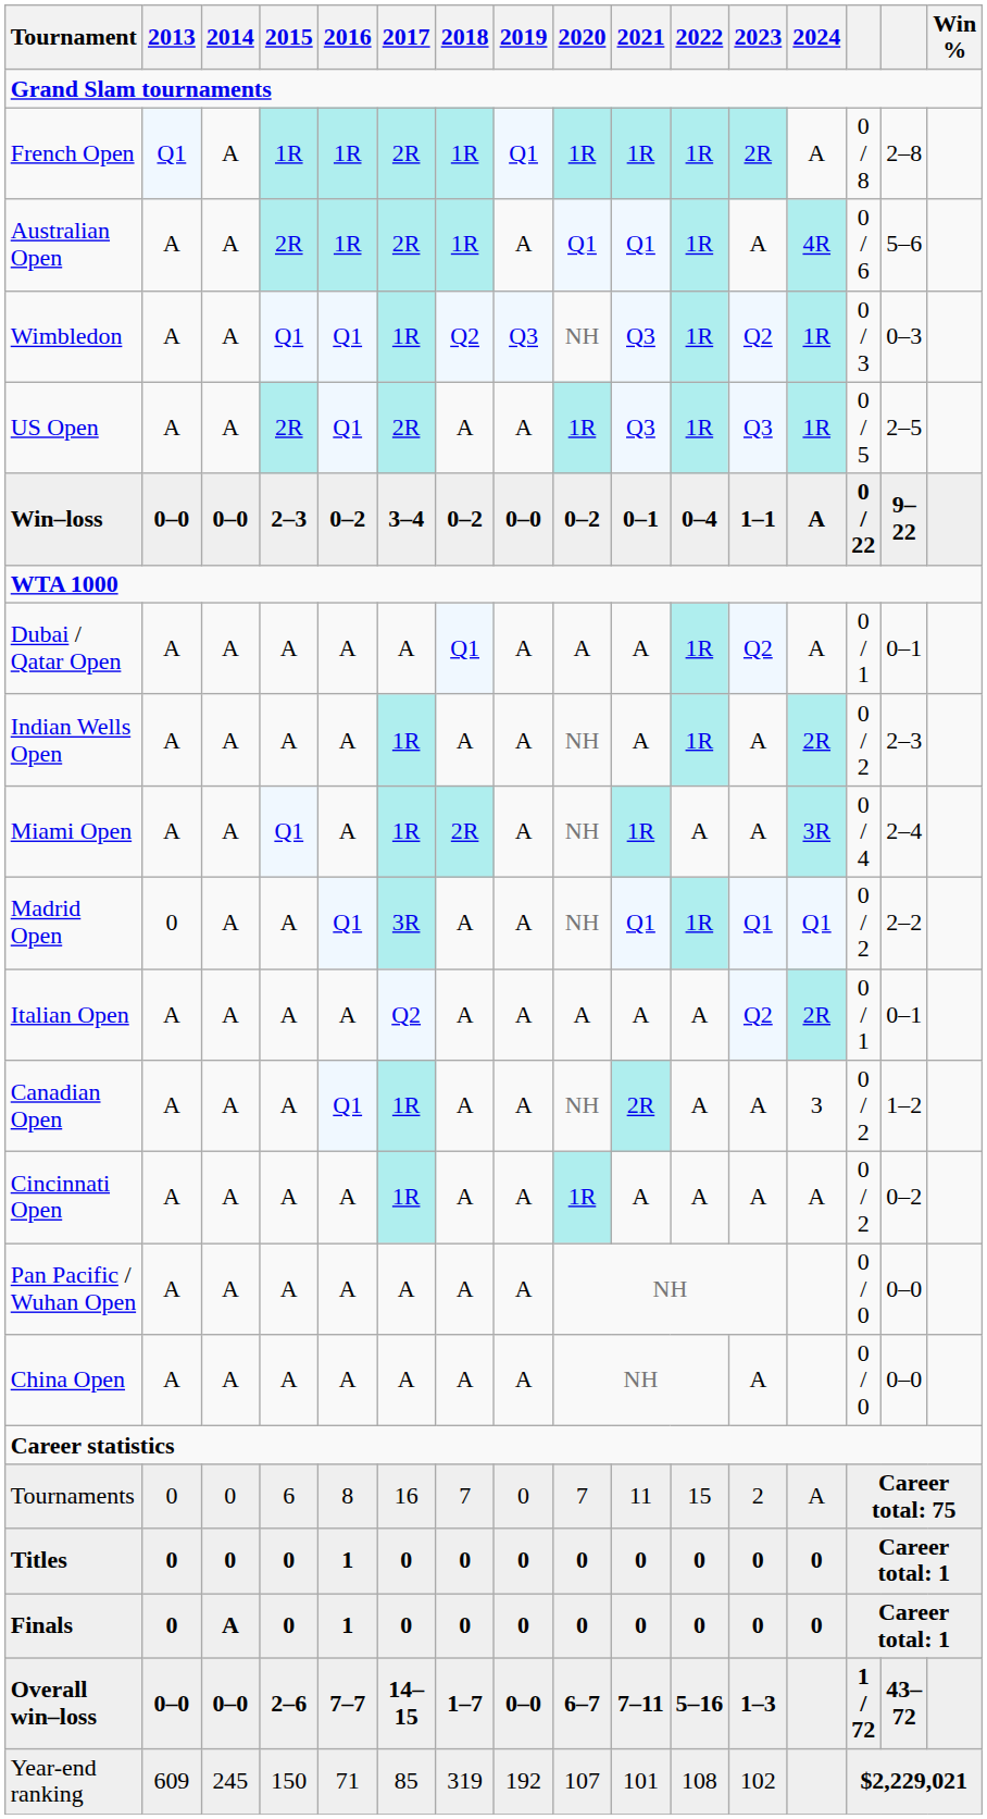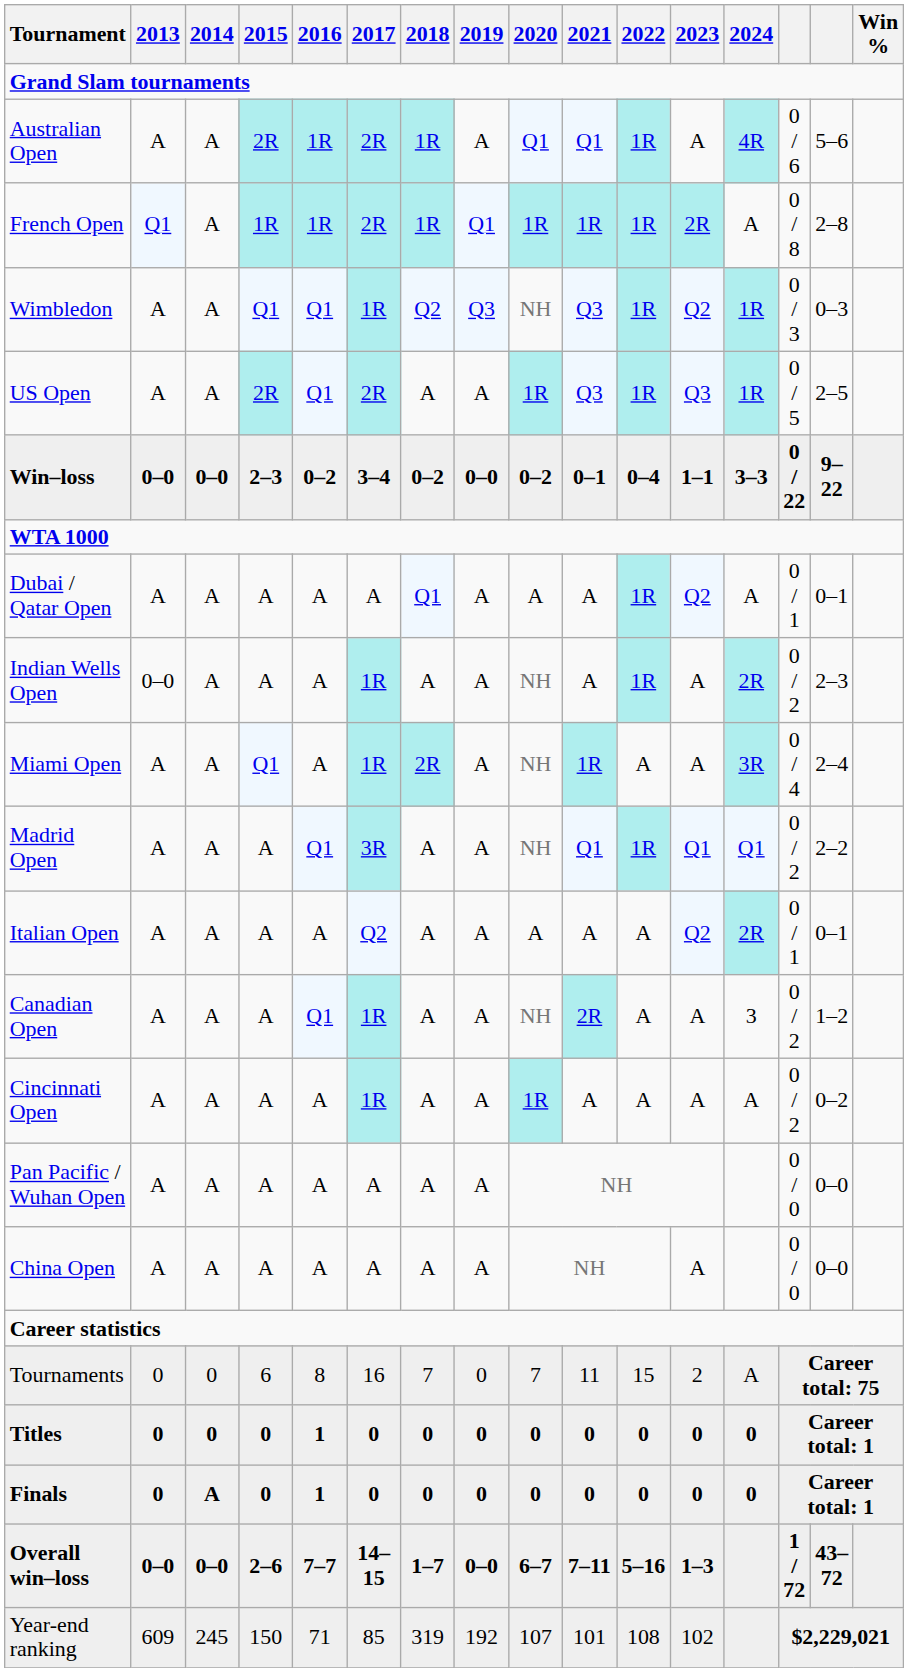rows swapped: Australian Open <-> French Open
Win–loss | 2024: A -> 3–3
Indian Wells Open | 2013: A -> 0–0
Madrid Open | 2013: 0 -> A
